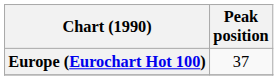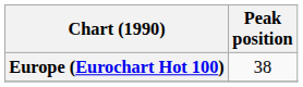Europe (Eurochart Hot 100) | Peak position: 37 -> 38
